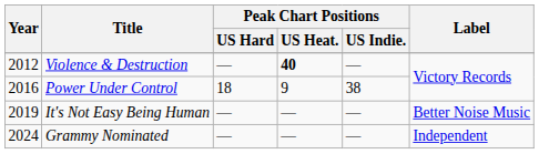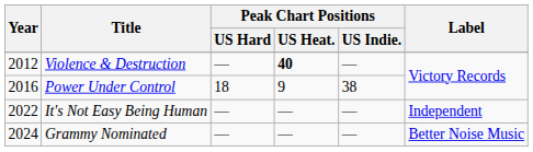It's Not Easy Being Human | Year: 2019 -> 2022
It's Not Easy Being Human | Label: Better Noise Music -> Independent
Grammy Nominated | Label: Independent -> Better Noise Music
